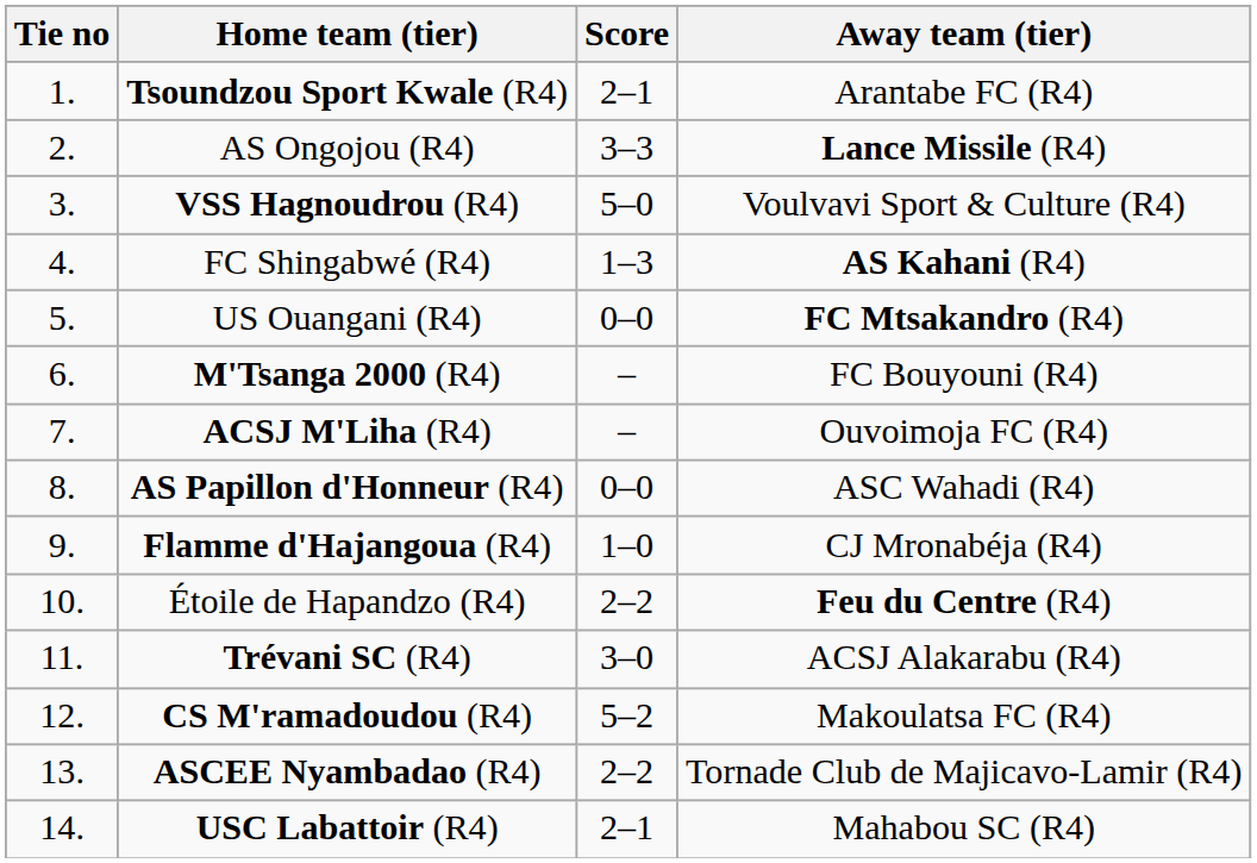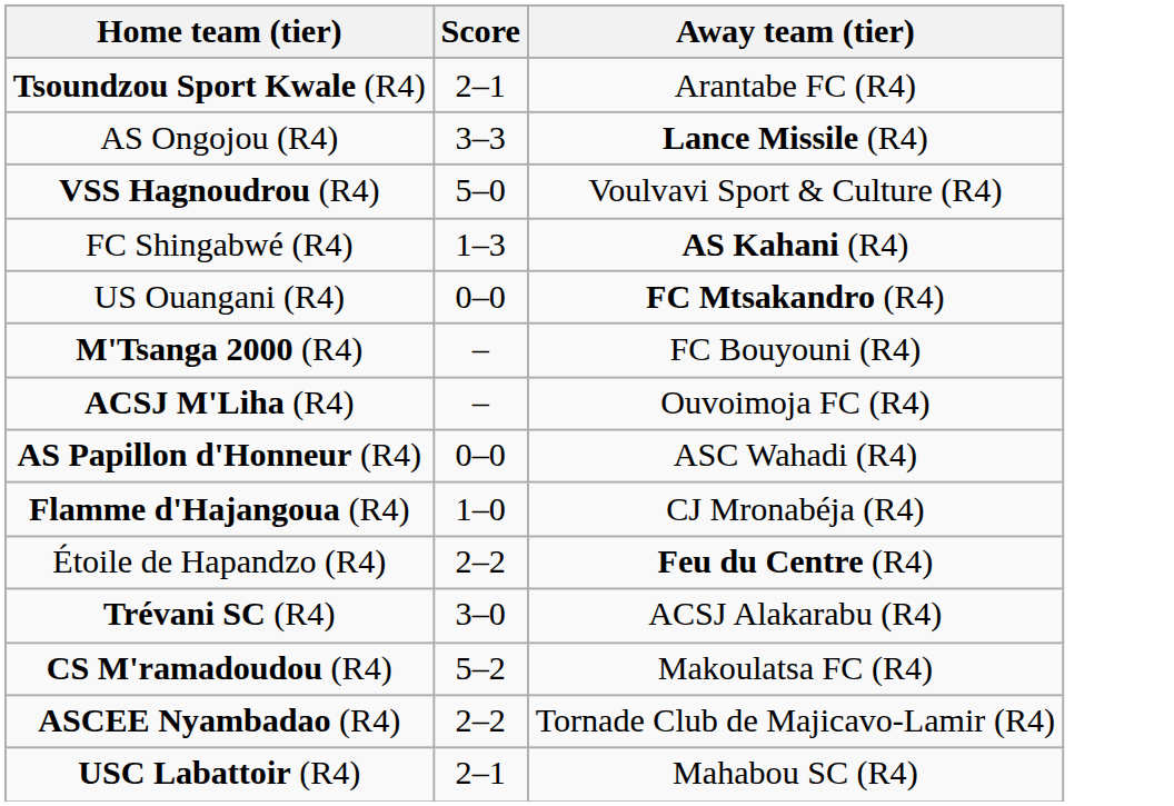- column: Tie no | 1. | 2. | 3. | 4. | 5. | 6. | 7. | 8. | 9. | 10. | 11. | 12. | 13. | 14.
